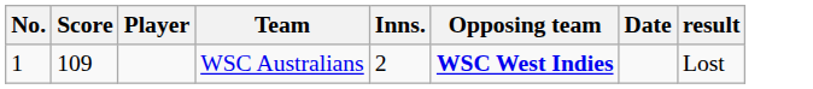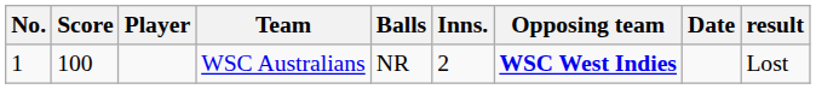+ column: Balls | NR
WSC Australians | Score: 109 -> 100
